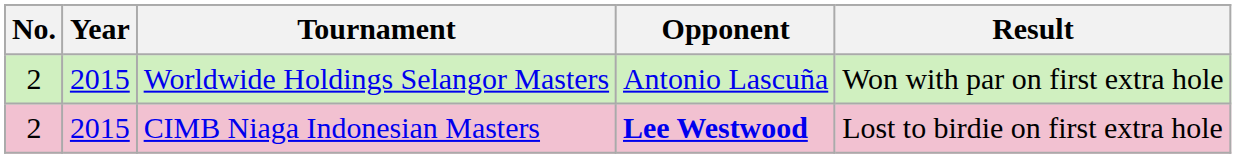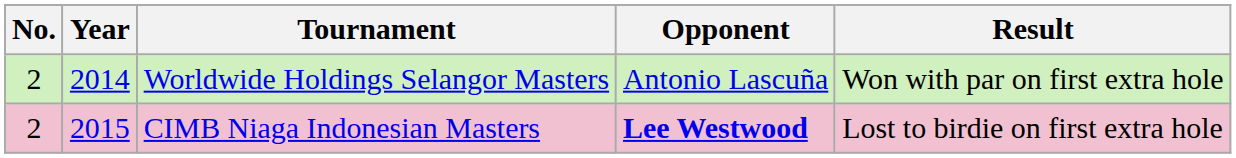Worldwide Holdings Selangor Masters | Year: 2015 -> 2014
